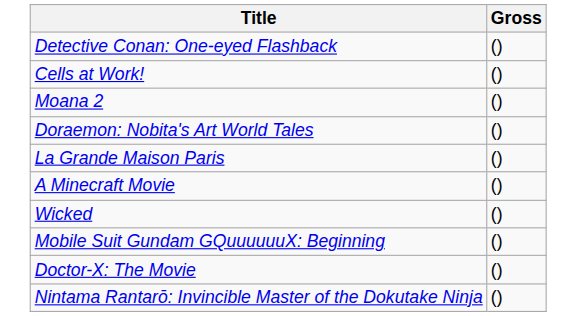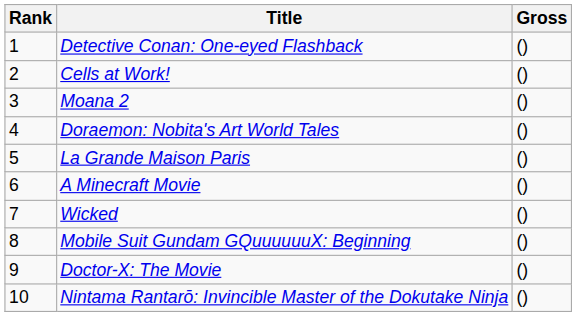+ column: Rank | 1 | 2 | 3 | 4 | 5 | 6 | 7 | 8 | 9 | 10
